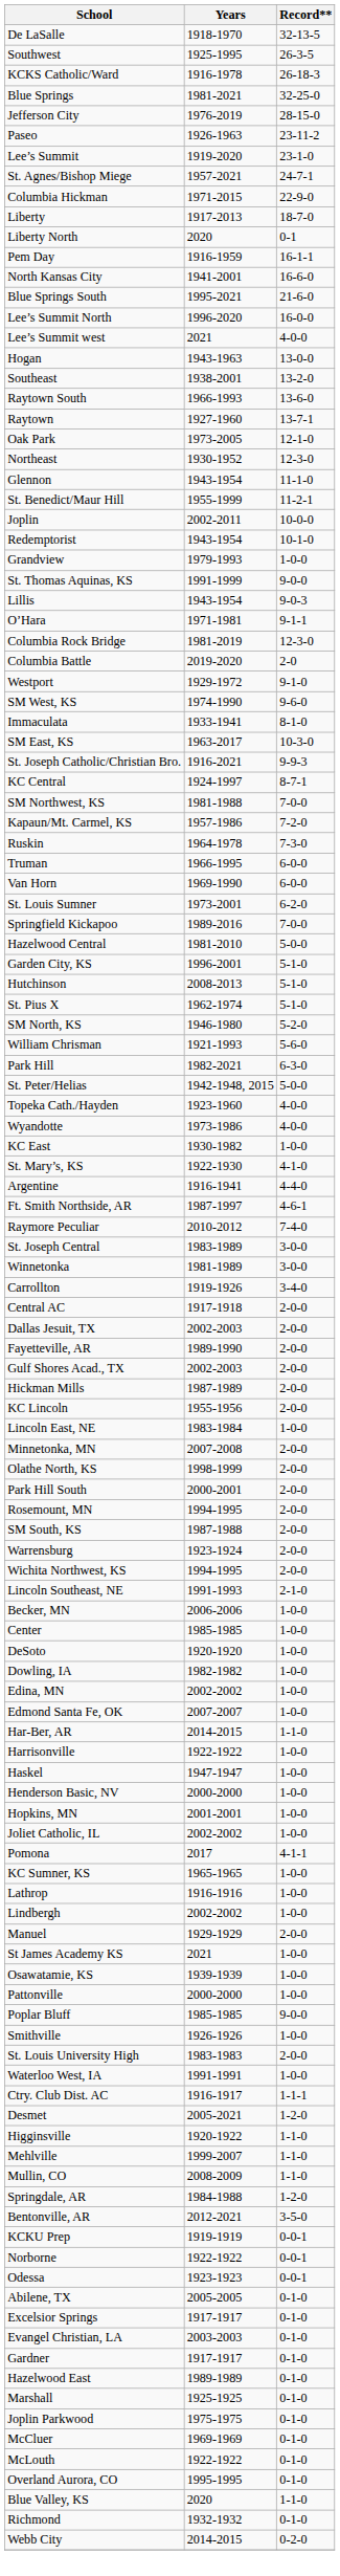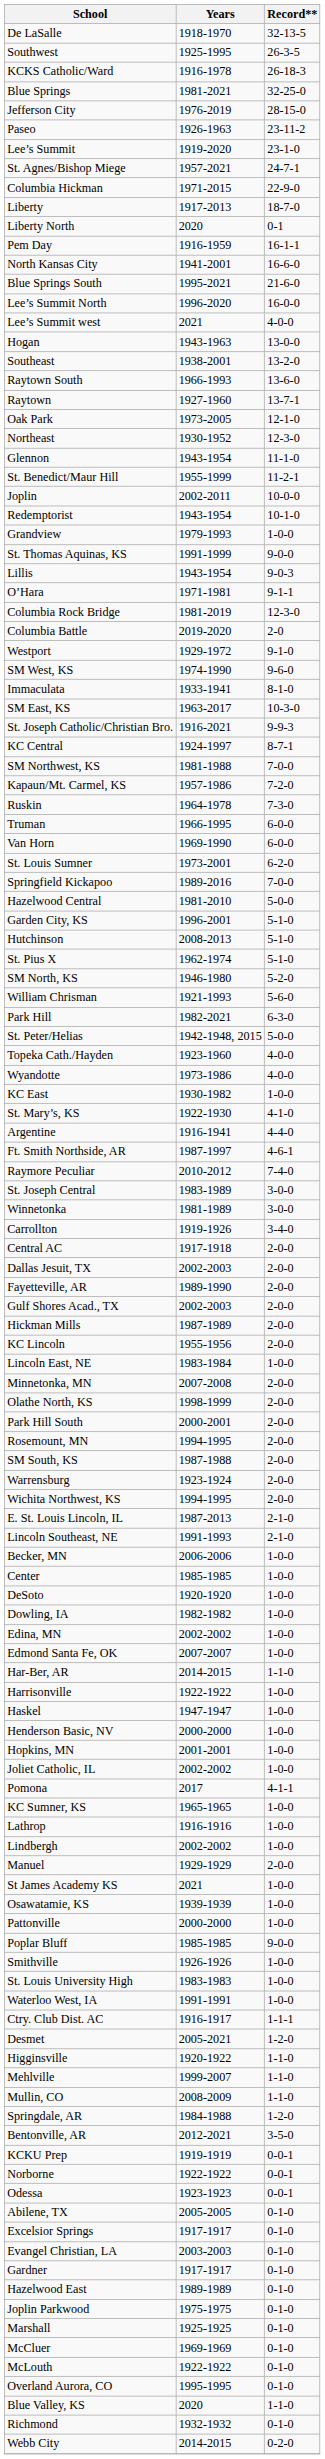+ row: E. St. Louis Lincoln, IL | 1987-2013 | 2-1-0
St. Louis University High | Record**: 2-0-0 -> 1-0-0
rows swapped: Joplin Parkwood <-> Marshall
